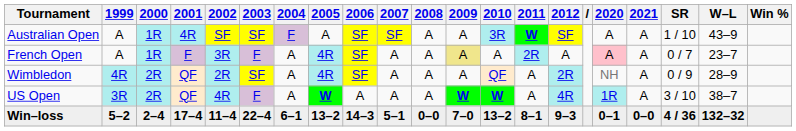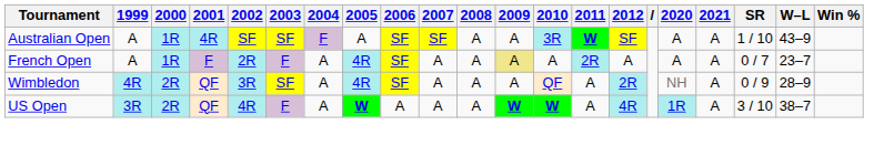French Open | 2002: 3R -> 2R
French Open | 2020: pink background -> no background
Wimbledon | 2002: 2R -> 3R
- row: Win–loss | 5–2 | 2–4 | 17–4 | 11–4 | 22–4 | 6–1 | 13–2 | 14–3 | 5–1 | 0–0 | 7–0 | 13–2 | 8–1 | 9–3 | 0–1 | 0–0 | 4 / 36 | 132–32
